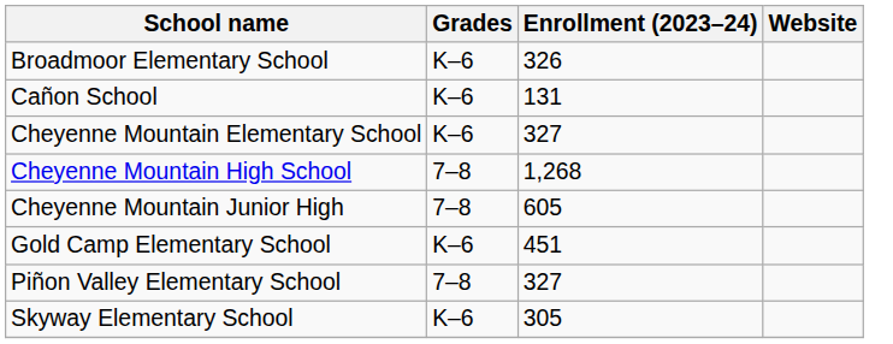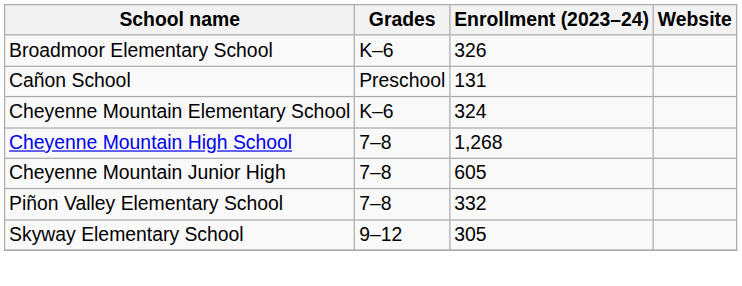Cañon School | Grades: K–6 -> Preschool
Cheyenne Mountain Elementary School | Enrollment (2023–24): 327 -> 324
- row: Gold Camp Elementary School | K–6 | 451
Piñon Valley Elementary School | Enrollment (2023–24): 327 -> 332
Skyway Elementary School | Grades: K–6 -> 9–12
